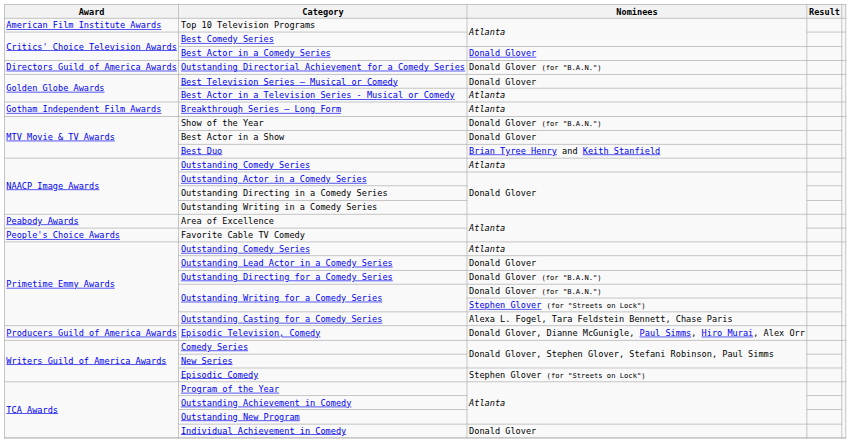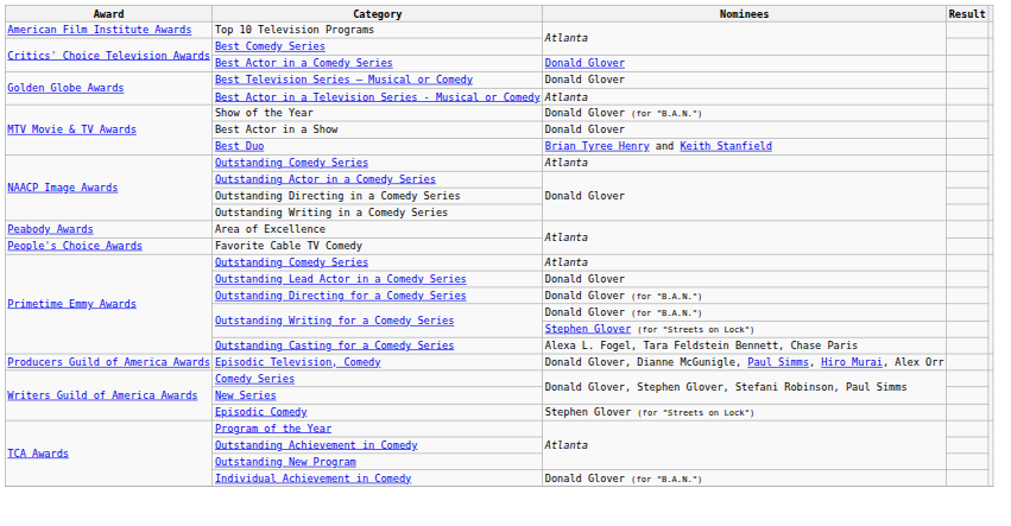- row: Directors Guild of America Awards | Outstanding Directorial Achievement for a Comedy Series | Donald Glover (for "B.A.N.")
- row: Gotham Independent Film Awards | Breakthrough Series – Long Form | Atlanta
Individual Achievement in Comedy | Nominees: Donald Glover -> Donald Glover (for "B.A.N.")
